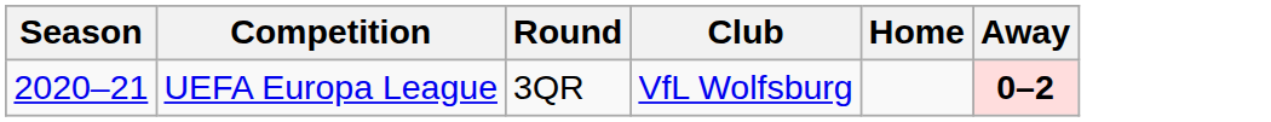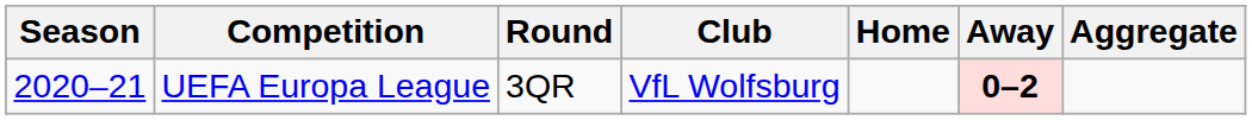+ column: Aggregate
